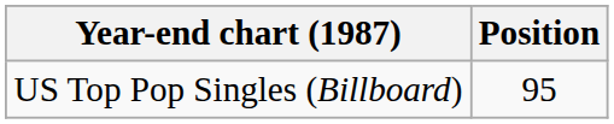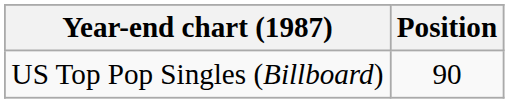US Top Pop Singles (Billboard) | Position: 95 -> 90
